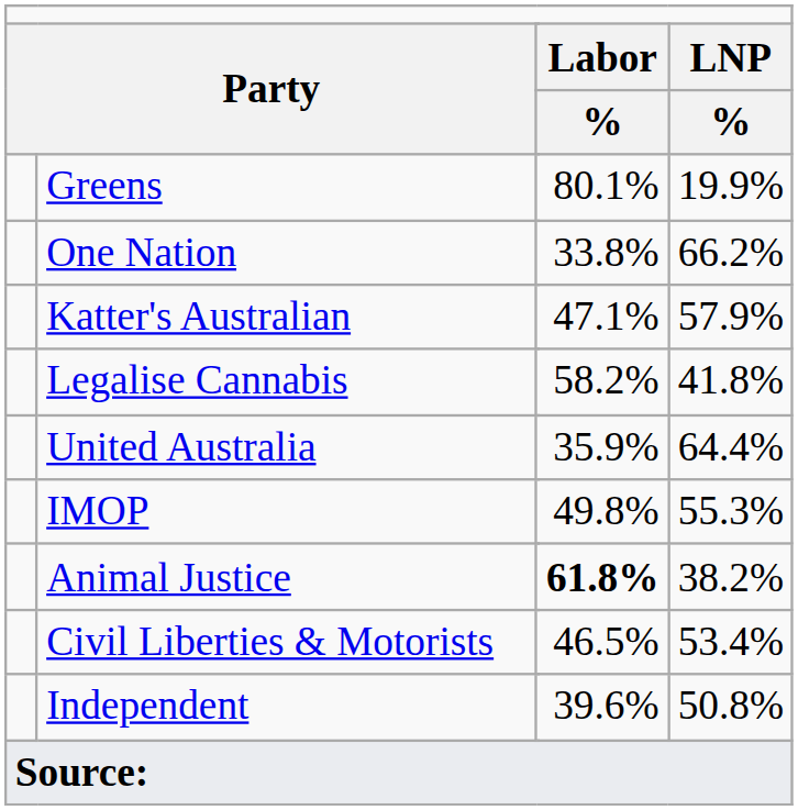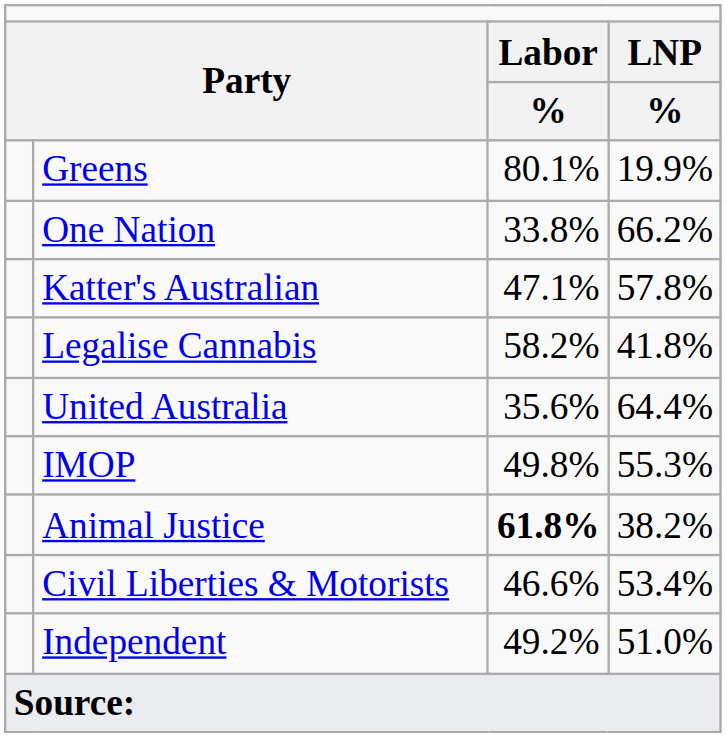Katter's Australian | column 5: 57.9% -> 57.8%
United Australia | column 4: 35.9% -> 35.6%
Civil Liberties & Motorists | column 4: 46.5% -> 46.6%
Independent | column 4: 39.6% -> 49.2%
Independent | column 5: 50.8% -> 51.0%
